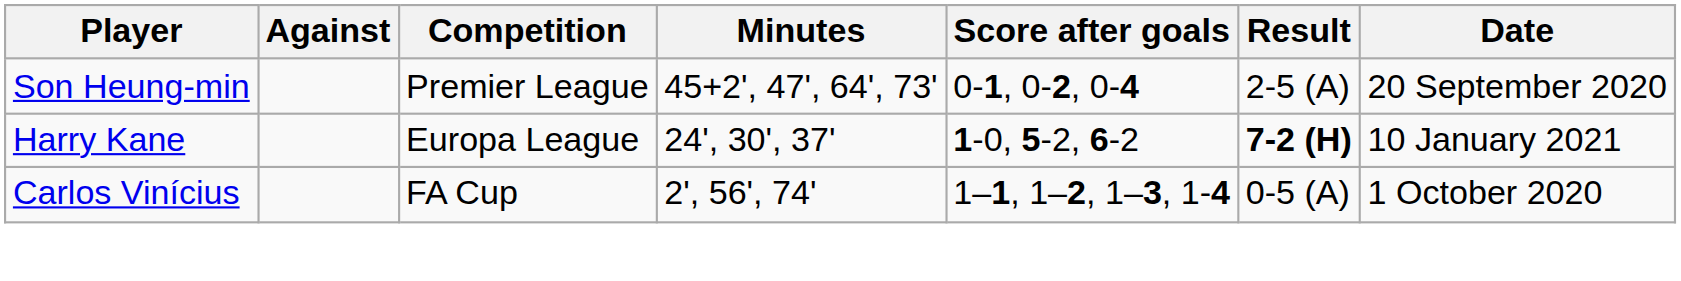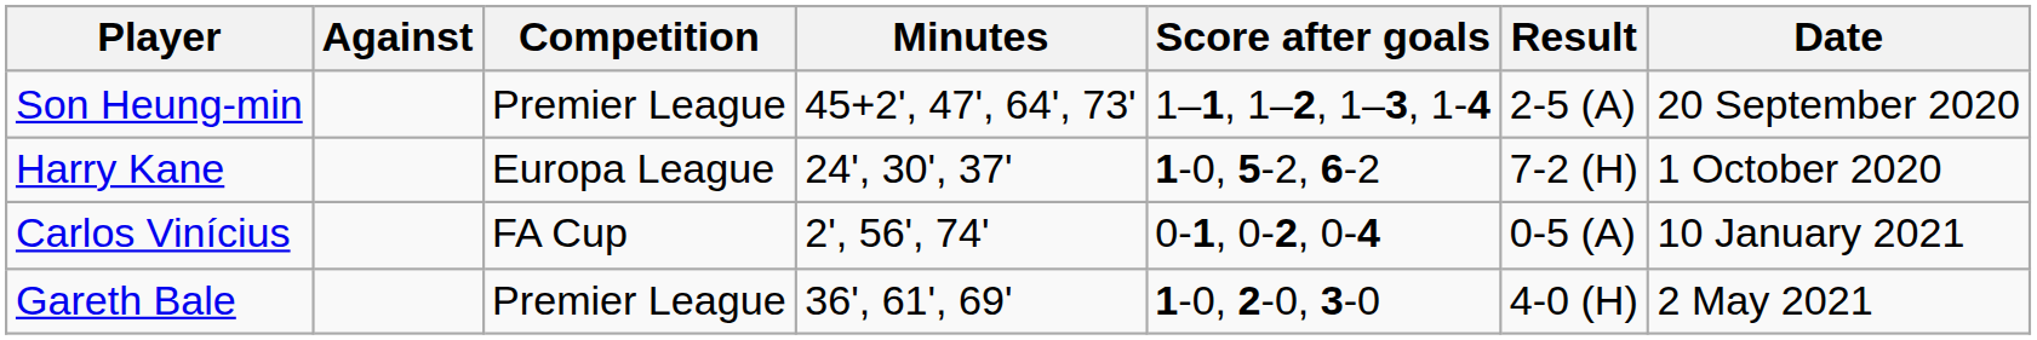Son Heung-min | Score after goals: 0-1, 0-2, 0-4 -> 1–1, 1–2, 1–3, 1-4
Harry Kane | Result: bold -> normal
Harry Kane | Date: 10 January 2021 -> 1 October 2020
Carlos Vinícius | Score after goals: 1–1, 1–2, 1–3, 1-4 -> 0-1, 0-2, 0-4
Carlos Vinícius | Date: 1 October 2020 -> 10 January 2021
+ row: Gareth Bale | Premier League | 36', 61', 69' | 1-0, 2-0, 3-0 | 4-0 (H) | 2 May 2021
